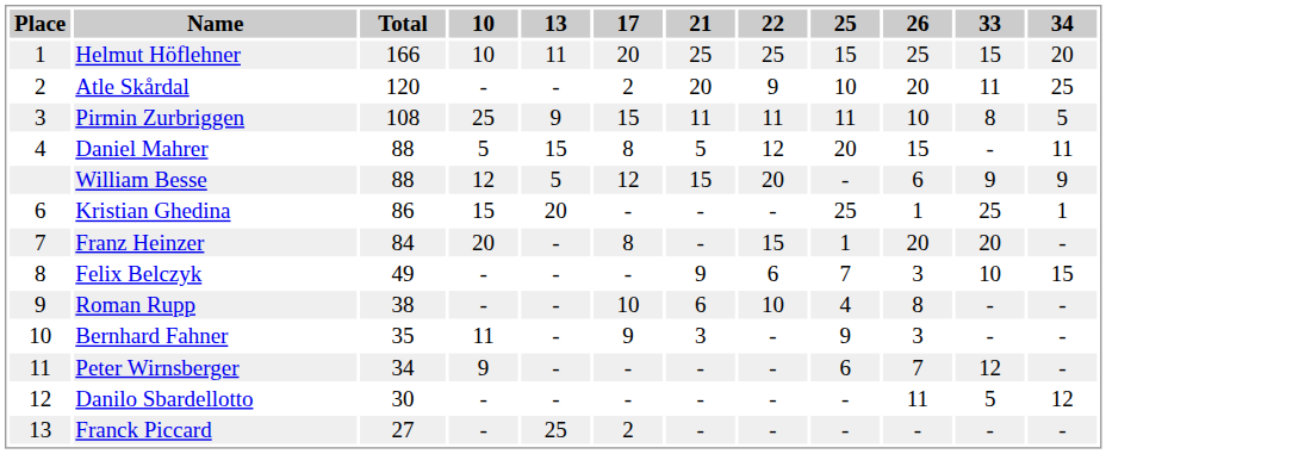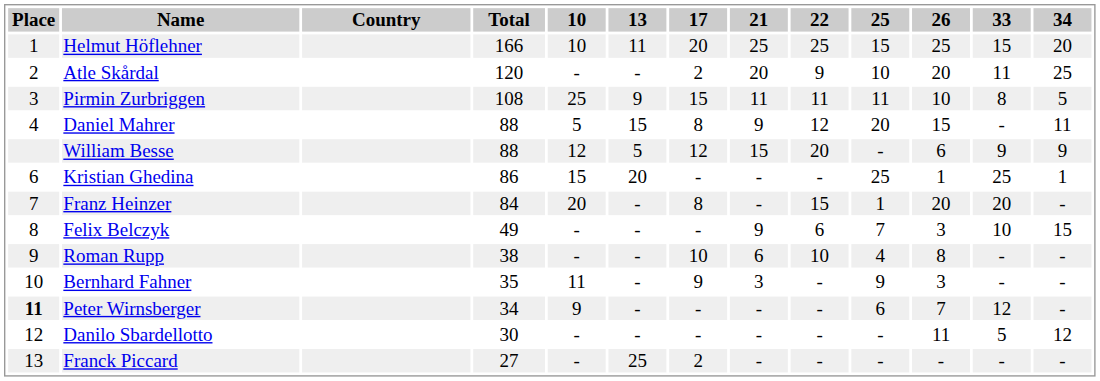+ column: Country
Daniel Mahrer | 21: 5 -> 9
Peter Wirnsberger | Place: normal -> bold
